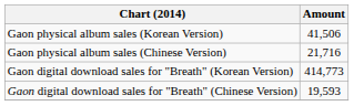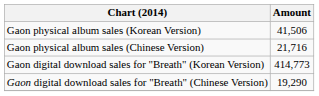Gaon digital download sales for "Breath" (Chinese Version) | Amount: 19,593 -> 19,290
